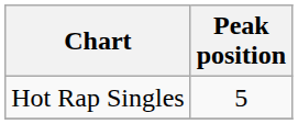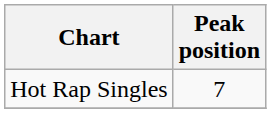Hot Rap Singles | Peak position: 5 -> 7
